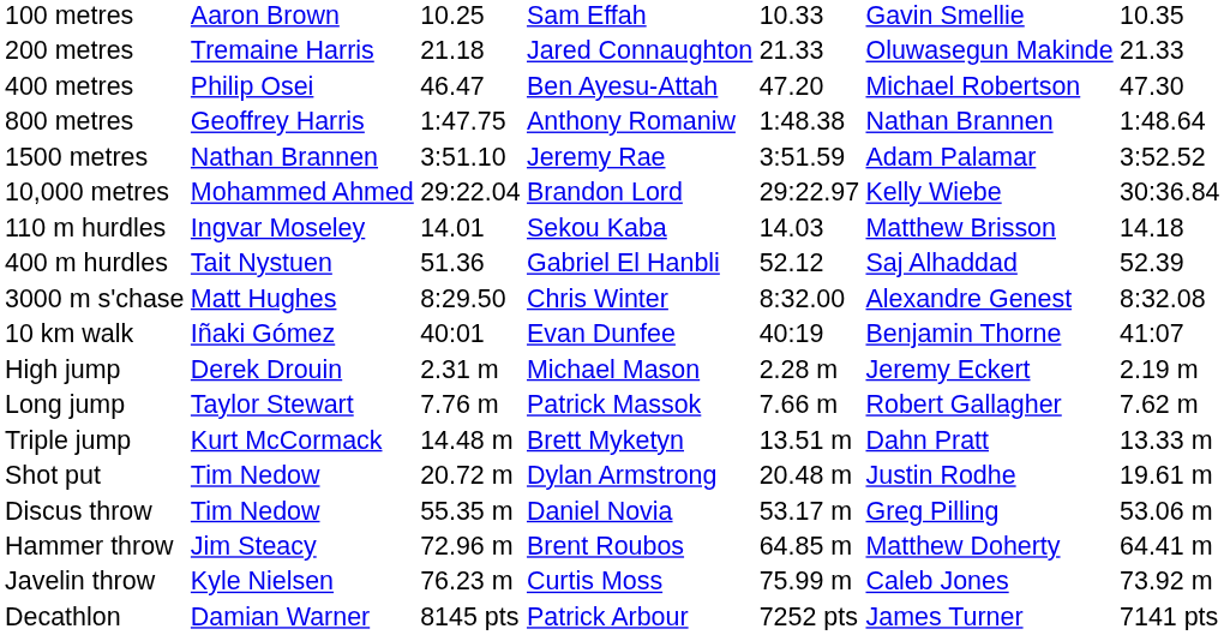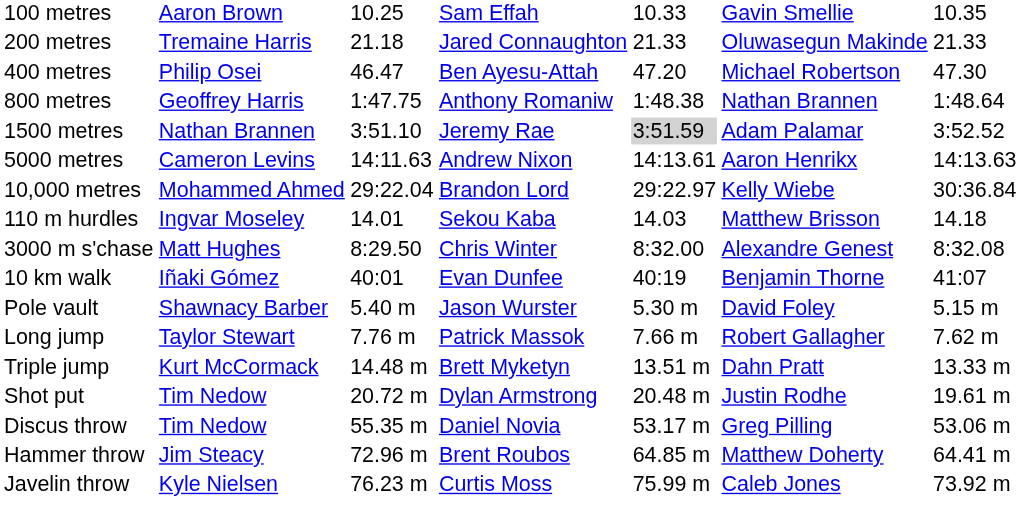1500 metres | column 5: no background -> lightgrey background
+ row: 5000 metres | Cameron Levins | 14:11.63 | Andrew Nixon | 14:13.61 | Aaron Henrikx | 14:13.63
- row: 400 m hurdles | Tait Nystuen | 51.36 | Gabriel El Hanbli | 52.12 | Saj Alhaddad | 52.39
- row: High jump | Derek Drouin | 2.31 m | Michael Mason | 2.28 m | Jeremy Eckert | 2.19 m
+ row: Pole vault | Shawnacy Barber | 5.40 m | Jason Wurster | 5.30 m | David Foley | 5.15 m
- row: Decathlon | Damian Warner | 8145 pts | Patrick Arbour | 7252 pts | James Turner | 7141 pts
